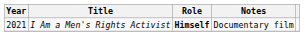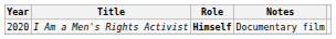I Am a Men's Rights Activist | Year: 2021 -> 2020
